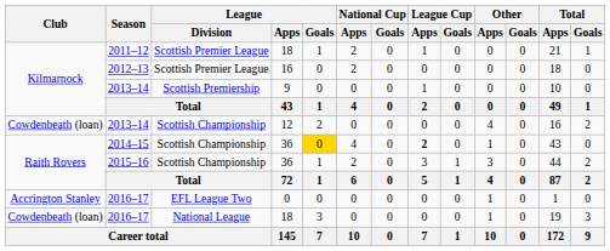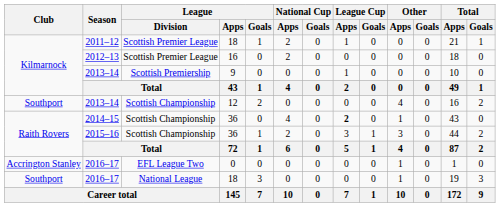2013–14 / 12 | Club: Cowdenbeath (loan) -> Southport
2014–15 | League / Goals: gold background -> no background
2016–17 / 18 | Club: Cowdenbeath (loan) -> Southport
